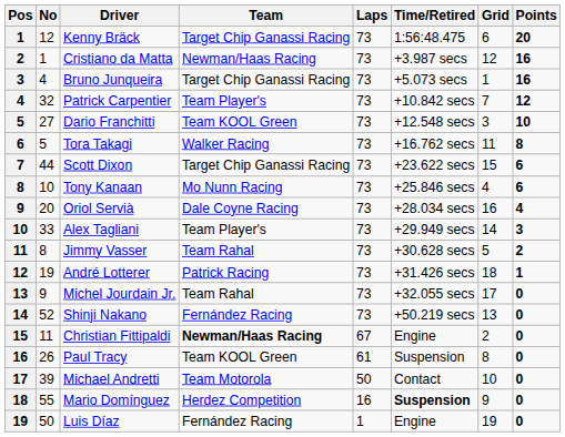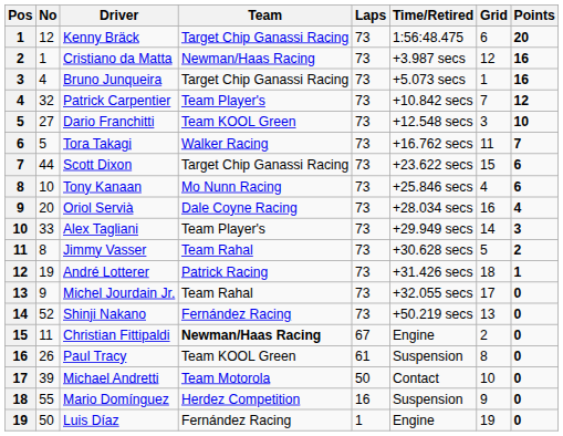Tora Takagi | Points: 8 -> 7
Mario Domínguez | Time/Retired: bold -> normal
